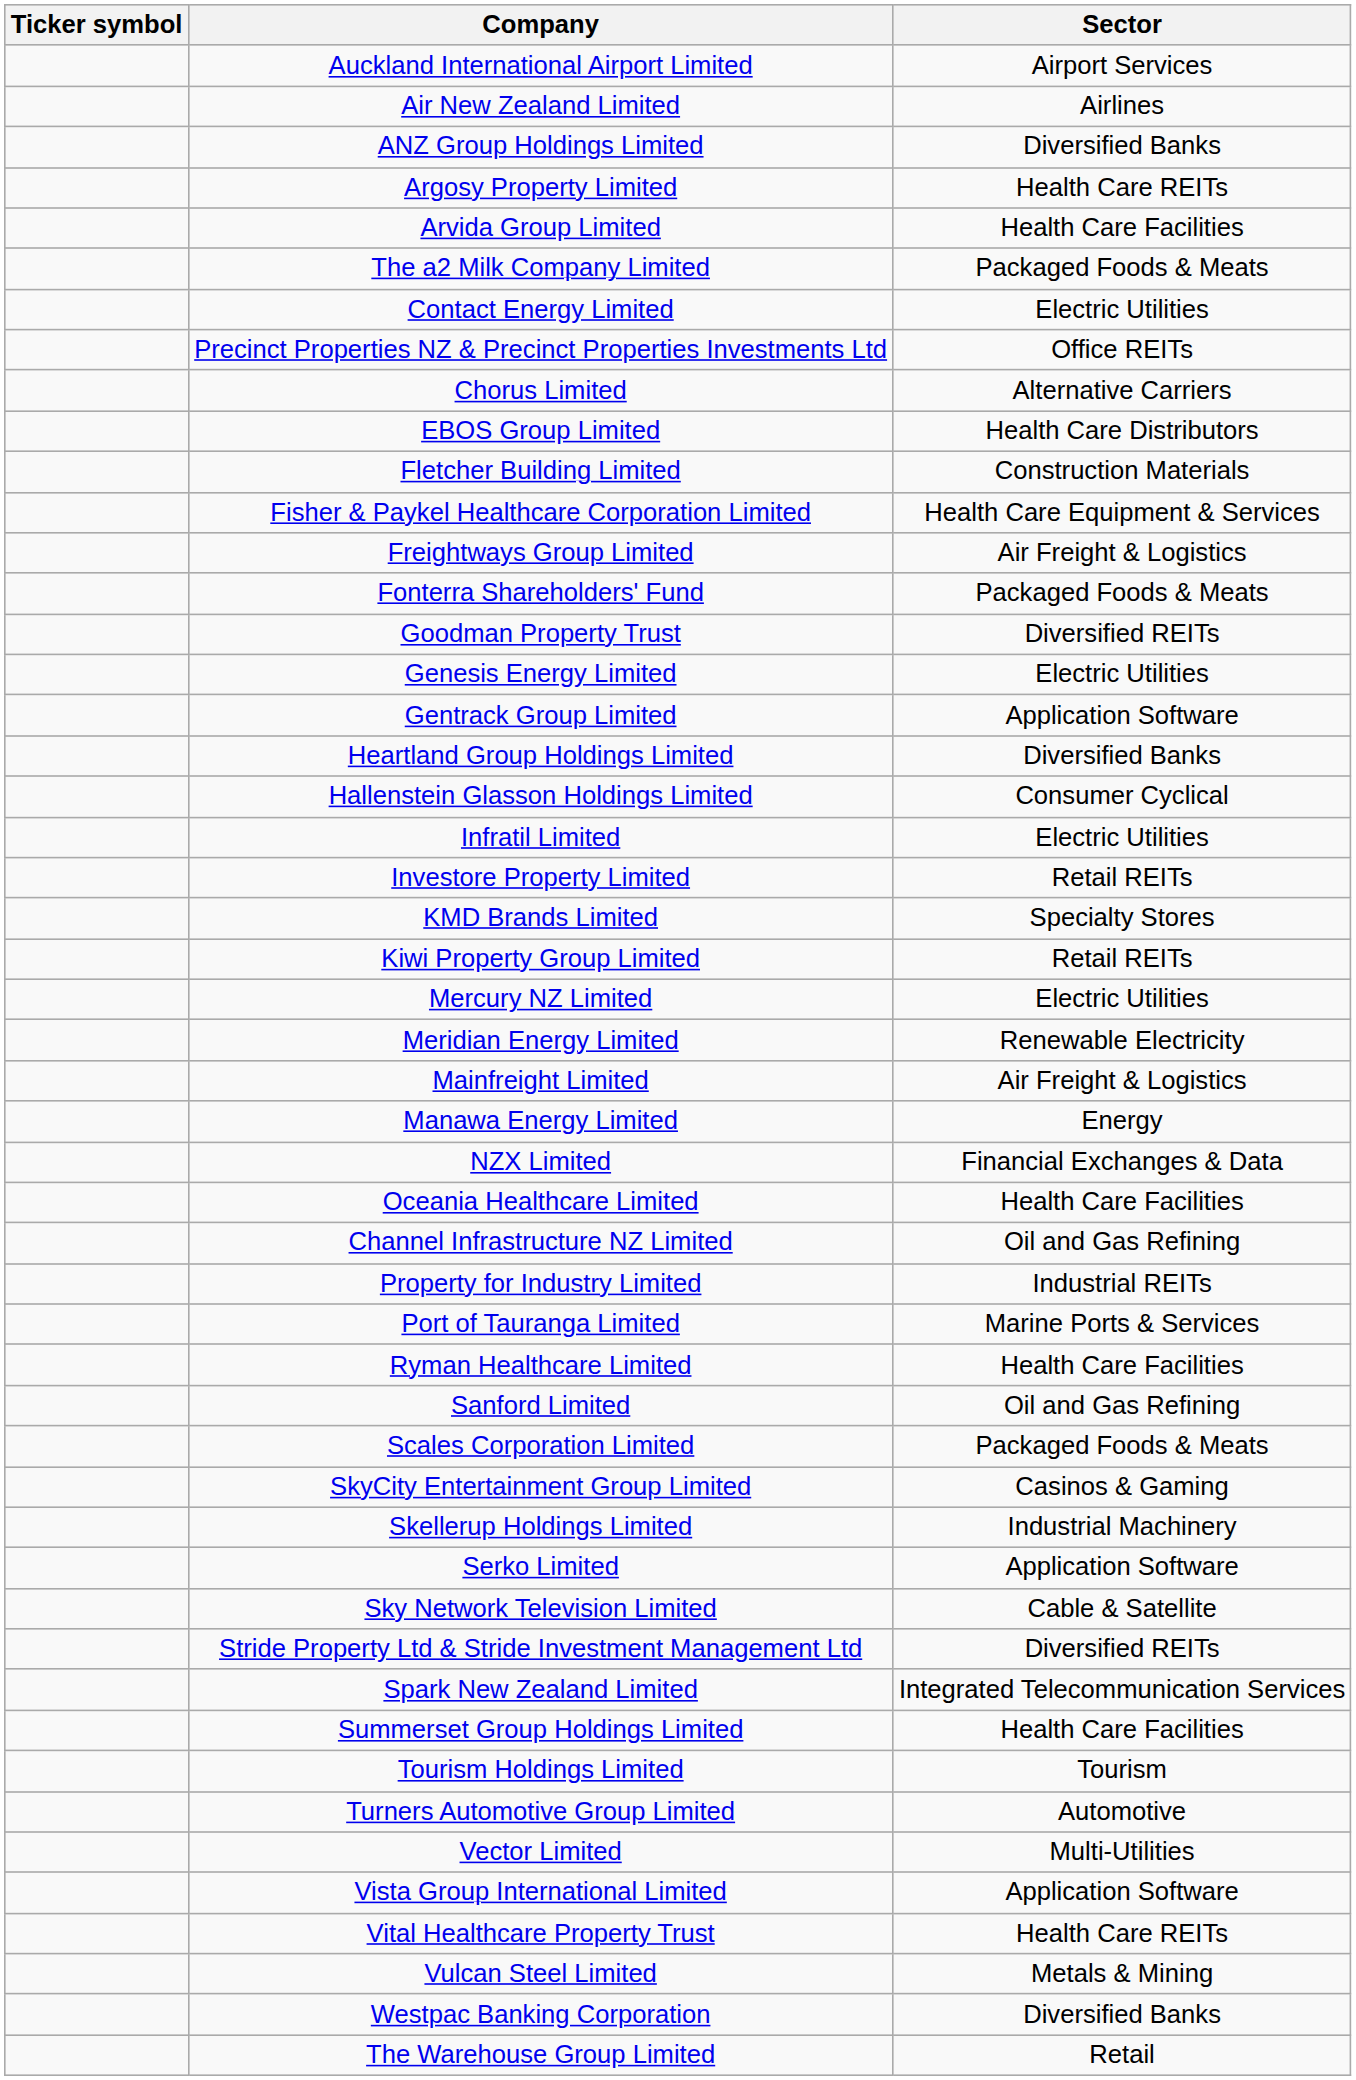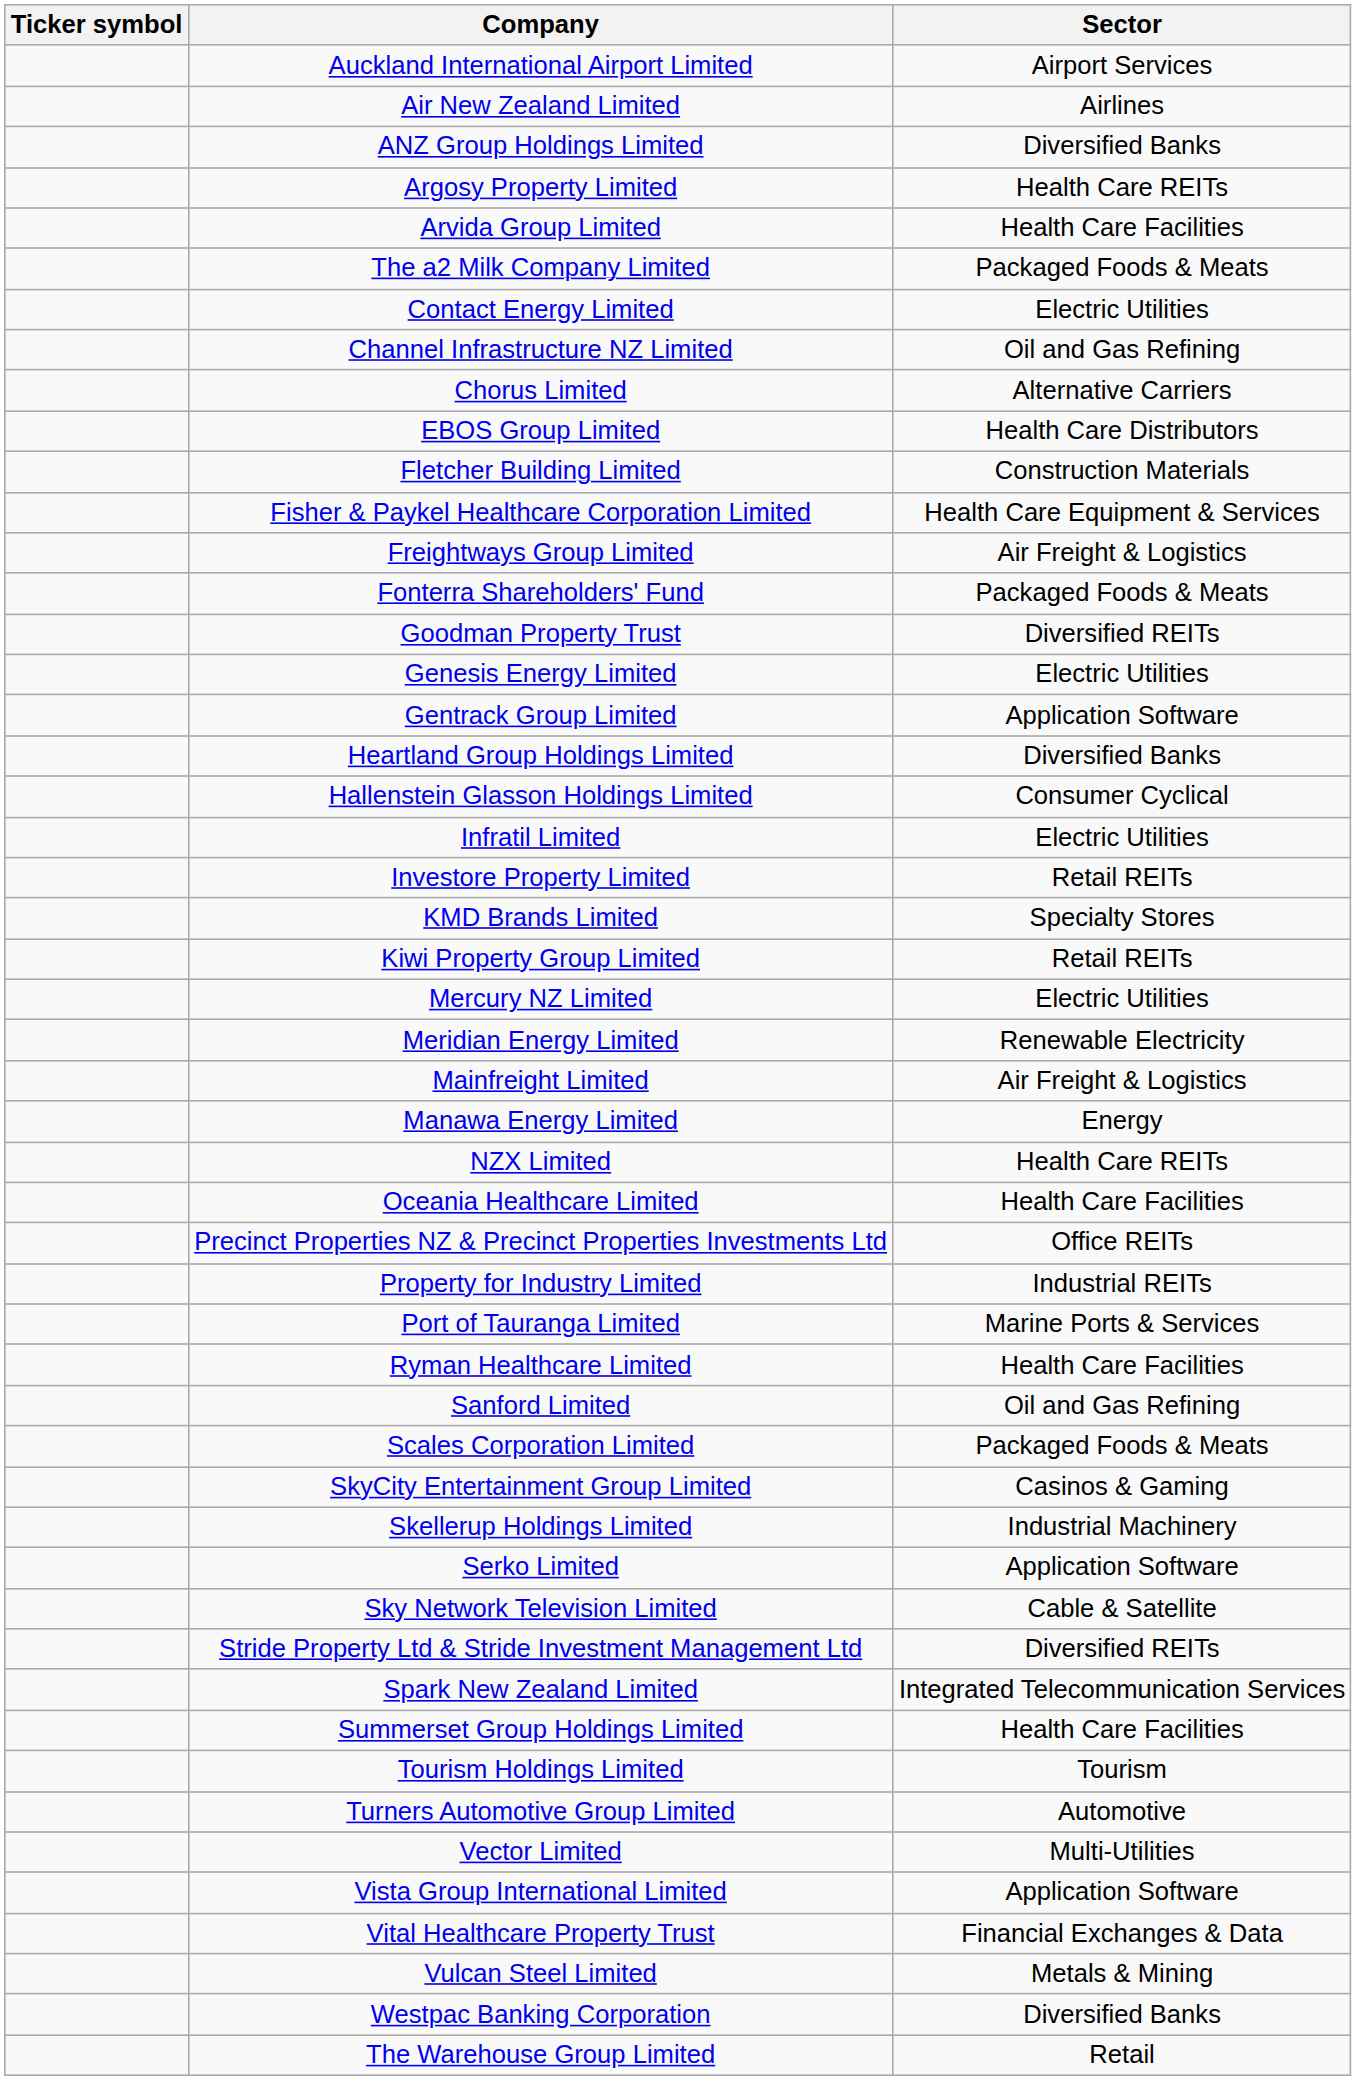rows swapped: Channel Infrastructure NZ Limited <-> Precinct Properties NZ & Precinct Properties Investments Ltd
NZX Limited | Sector: Financial Exchanges & Data -> Health Care REITs
Vital Healthcare Property Trust | Sector: Health Care REITs -> Financial Exchanges & Data
